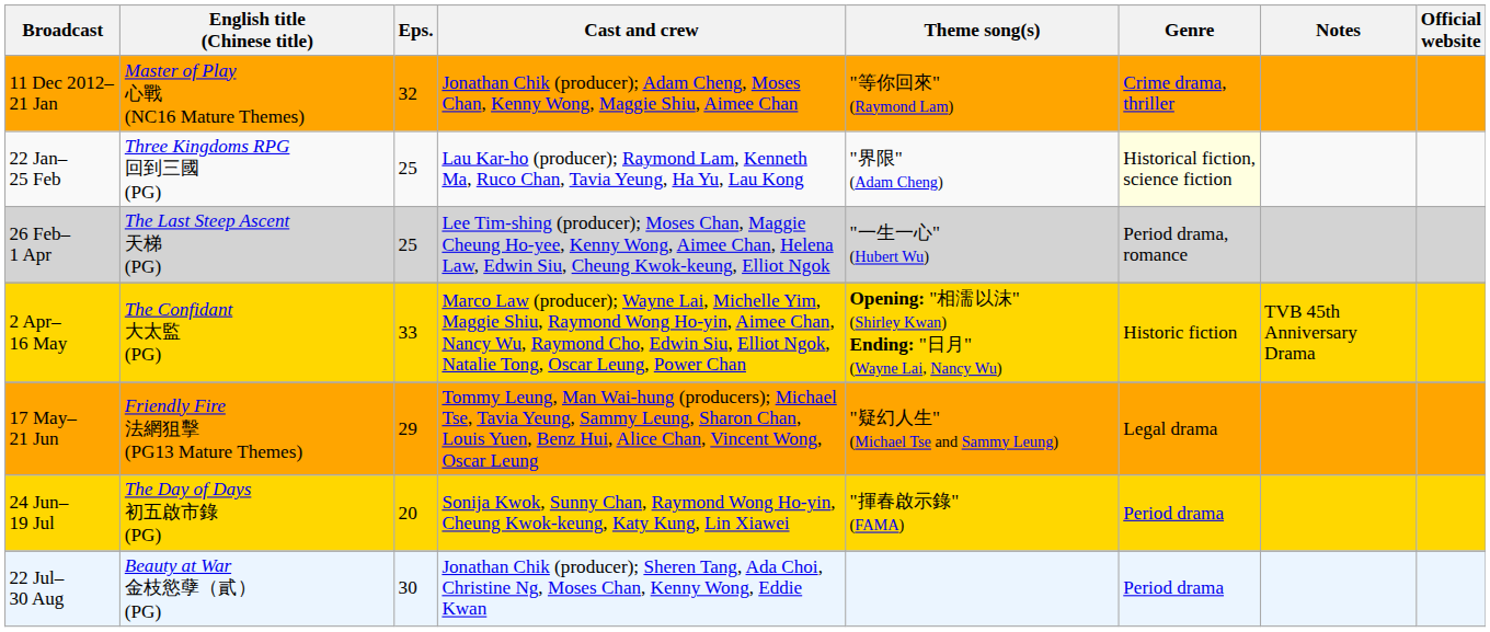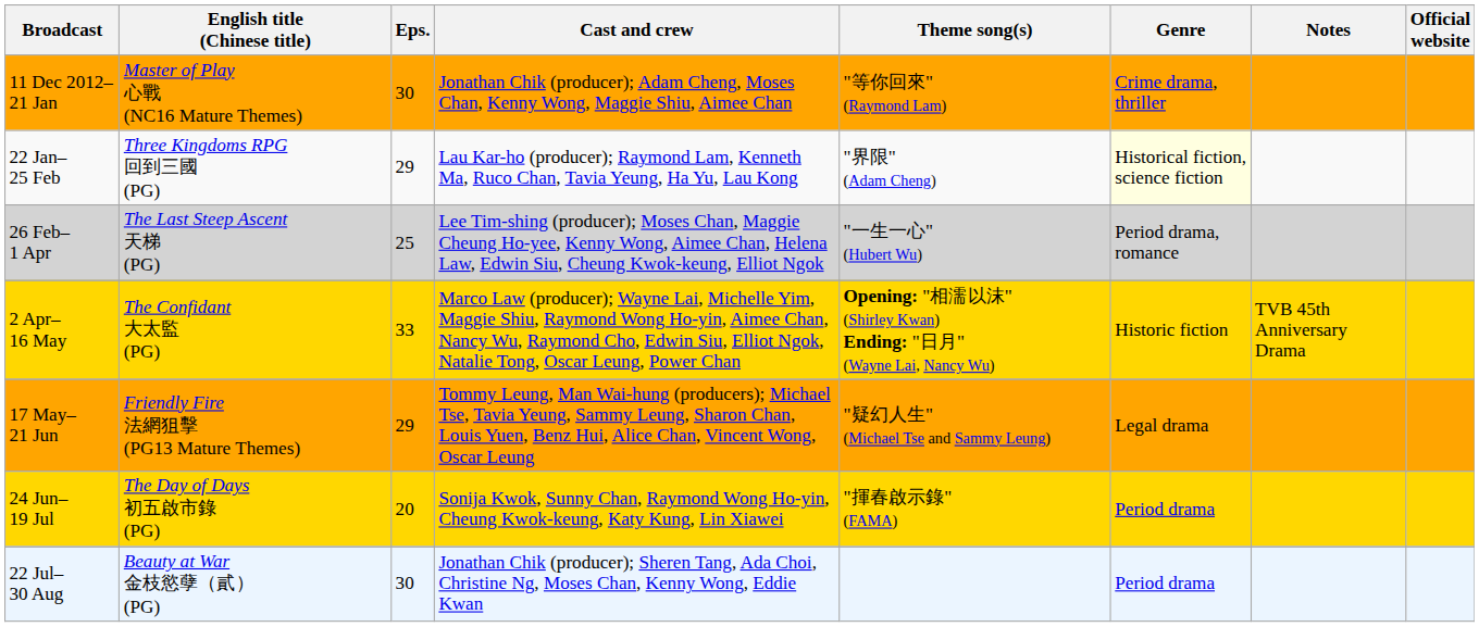11 Dec 2012– 21 Jan | Eps.: 32 -> 30
22 Jan– 25 Feb | Eps.: 25 -> 29
